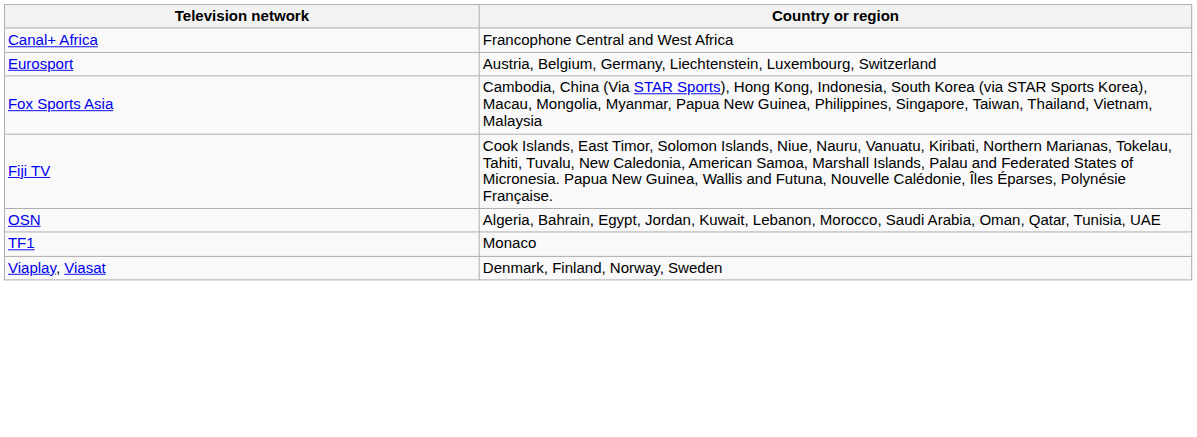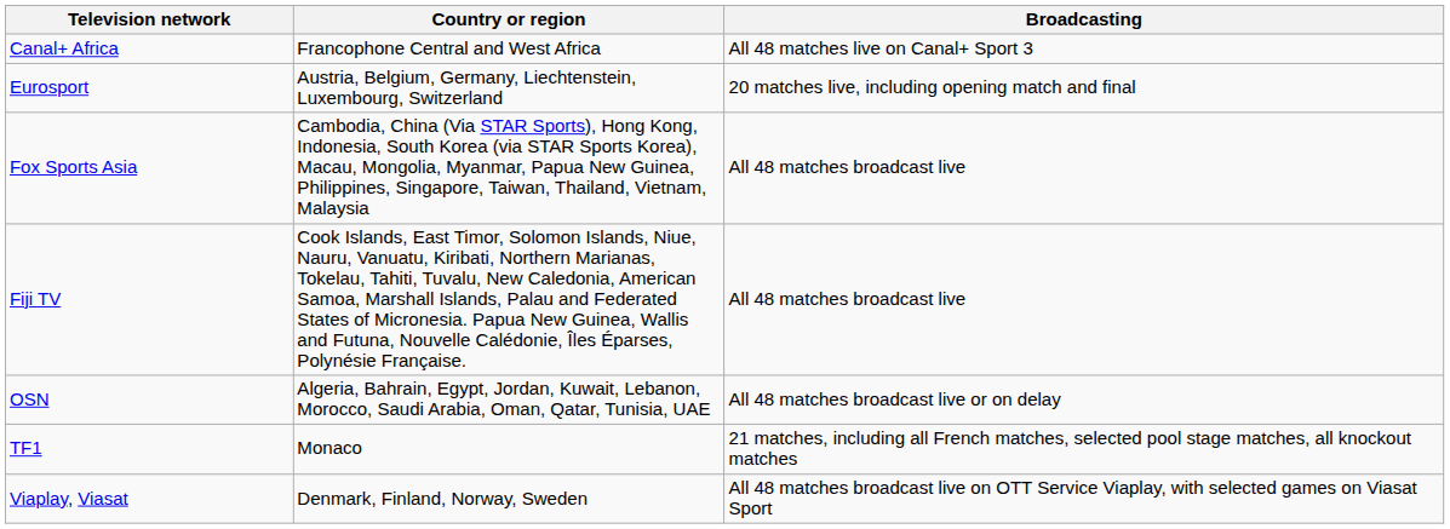+ column: Broadcasting | All 48 matches live on Canal+ Sport 3 | 20 matches live, including opening match and final | All 48 matches broadcast live | All 48 matches broadcast live | All 48 matches broadcast live or on delay | 21 matches, including all French matches, selected pool stage matches, all knockout matches | All 48 matches broadcast live on OTT Service Viaplay, with selected games on Viasat Sport
